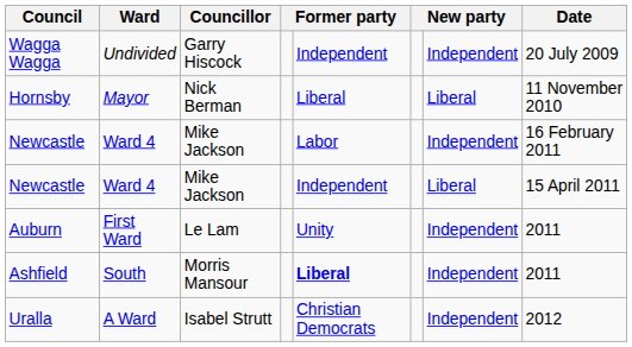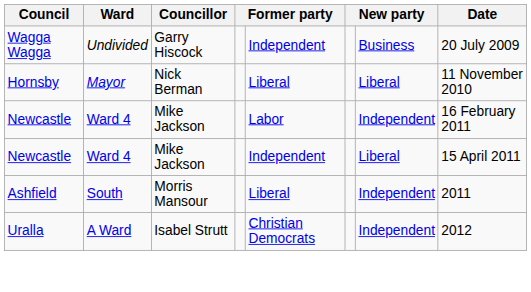Wagga Wagga | column 7: Independent -> Business
- row: Auburn | First Ward | Le Lam | Unity | Independent | 2011
Ashfield | column 5: bold -> normal
